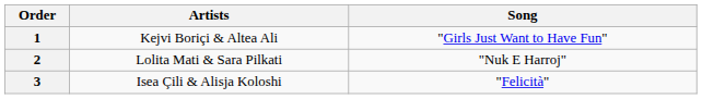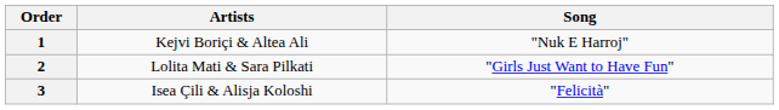1 | Song: "Girls Just Want to Have Fun" -> "Nuk E Harroj"
2 | Song: "Nuk E Harroj" -> "Girls Just Want to Have Fun"
